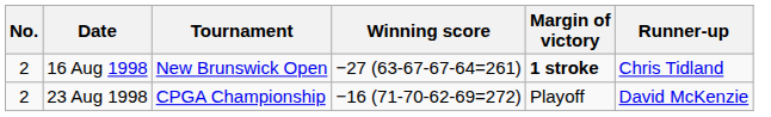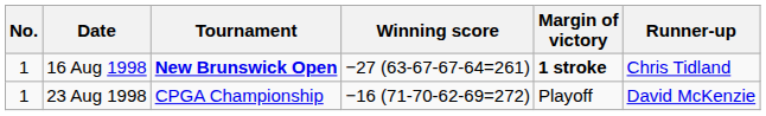16 Aug 1998 | No.: 2 -> 1
16 Aug 1998 | Tournament: normal -> bold
23 Aug 1998 | No.: 2 -> 1
